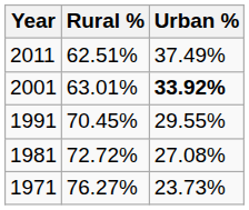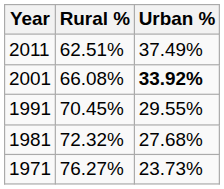2001 | Rural %: 63.01% -> 66.08%
1981 | Rural %: 72.72% -> 72.32%
1981 | Urban %: 27.08% -> 27.68%
